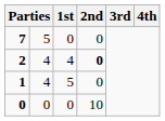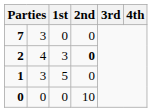7 | column 2: 5 -> 3
2 | 1st: 4 -> 3
1 | column 2: 4 -> 3
